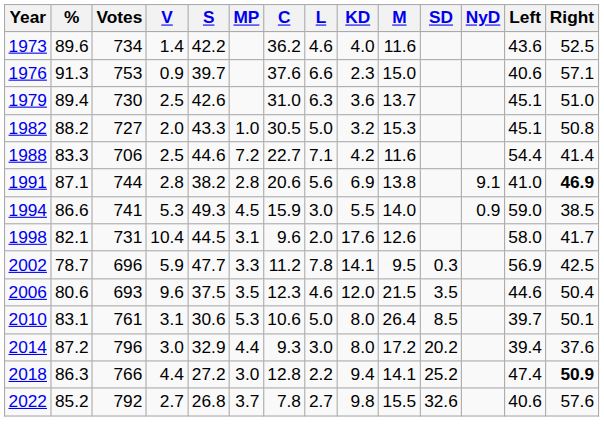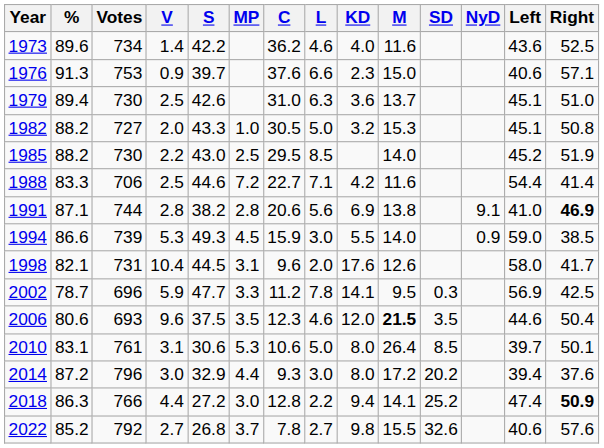+ row: 1985 | 88.2 | 730 | 2.2 | 43.0 | 2.5 | 29.5 | 8.5 | 14.0 | 45.2 | 51.9
1994 | Votes: 741 -> 739
2006 | M: normal -> bold
